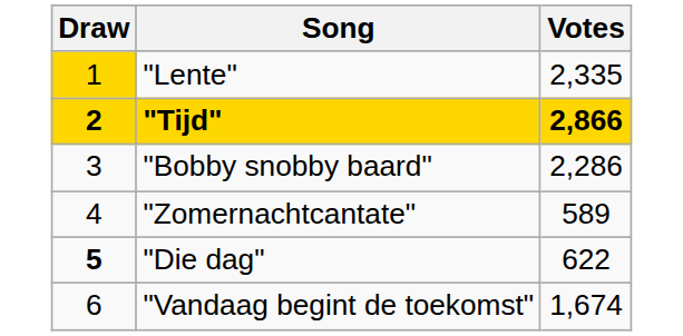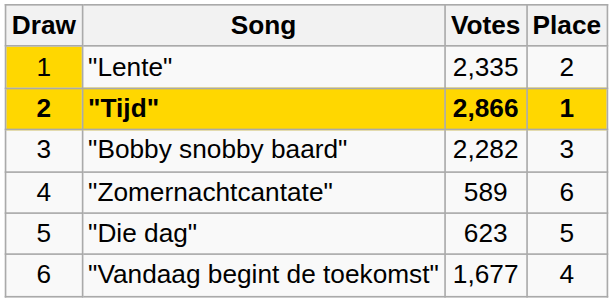+ column: Place | 2 | 1 | 3 | 6 | 5 | 4
"Bobby snobby baard" | Votes: 2,286 -> 2,282
"Die dag" | Draw: bold -> normal
"Die dag" | Votes: 622 -> 623
"Vandaag begint de toekomst" | Votes: 1,674 -> 1,677
